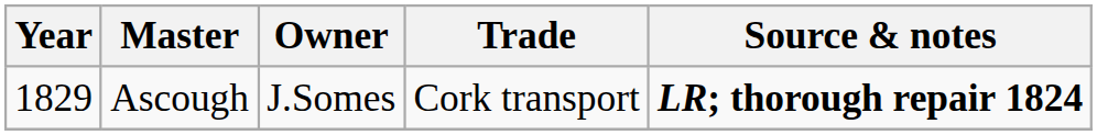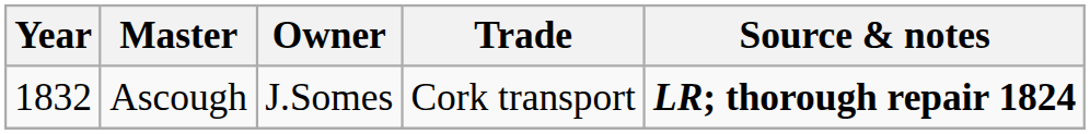Ascough | Year: 1829 -> 1832
